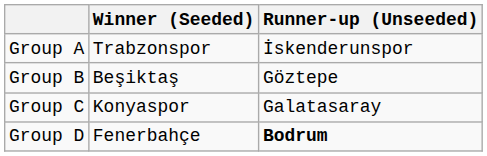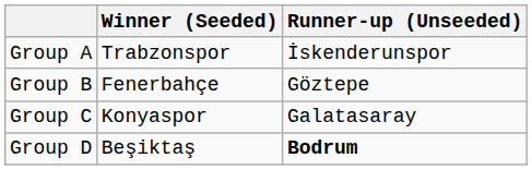Group B | Winner (Seeded): Beşiktaş -> Fenerbahçe
Group D | Winner (Seeded): Fenerbahçe -> Beşiktaş
